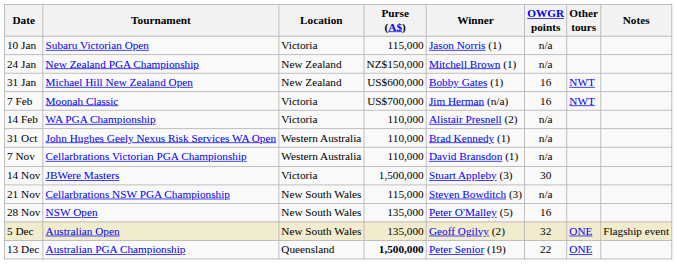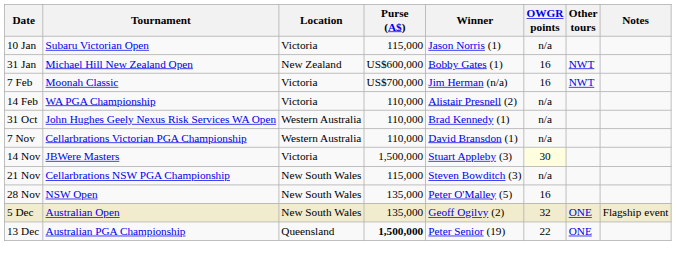- row: 24 Jan | New Zealand PGA Championship | New Zealand | NZ$150,000 | Mitchell Brown (1) | n/a
14 Nov | OWGR points: no background -> lightyellow background
